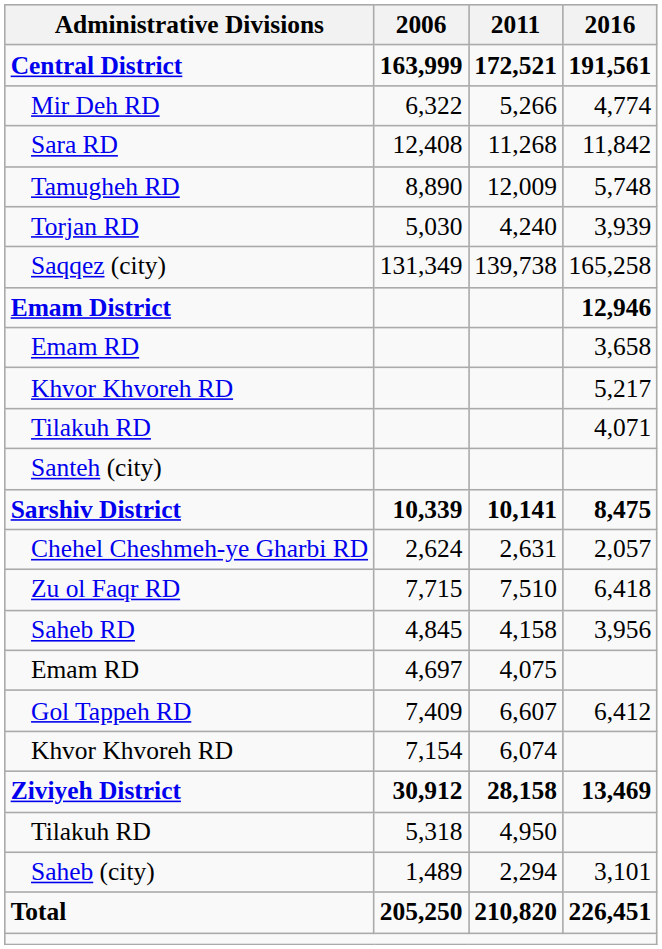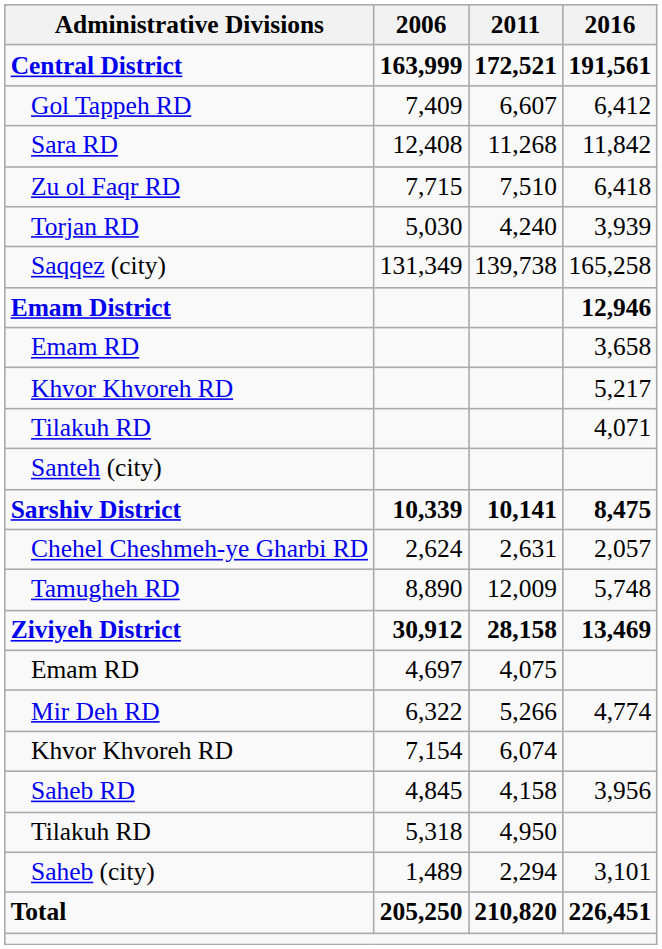rows swapped: Mir Deh RD <-> Gol Tappeh RD
rows swapped: Tamugheh RD <-> Zu ol Faqr RD
rows swapped: Ziviyeh District <-> Saheb RD
